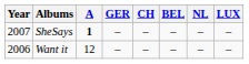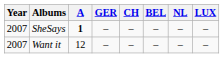Want it | Year: 2006 -> 2007
